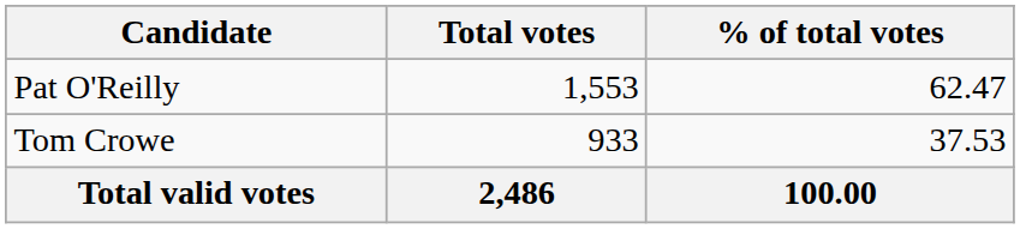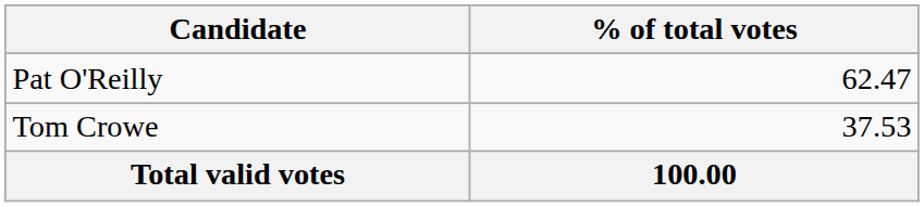- column: Total votes | 1,553 | 933 | 2,486
